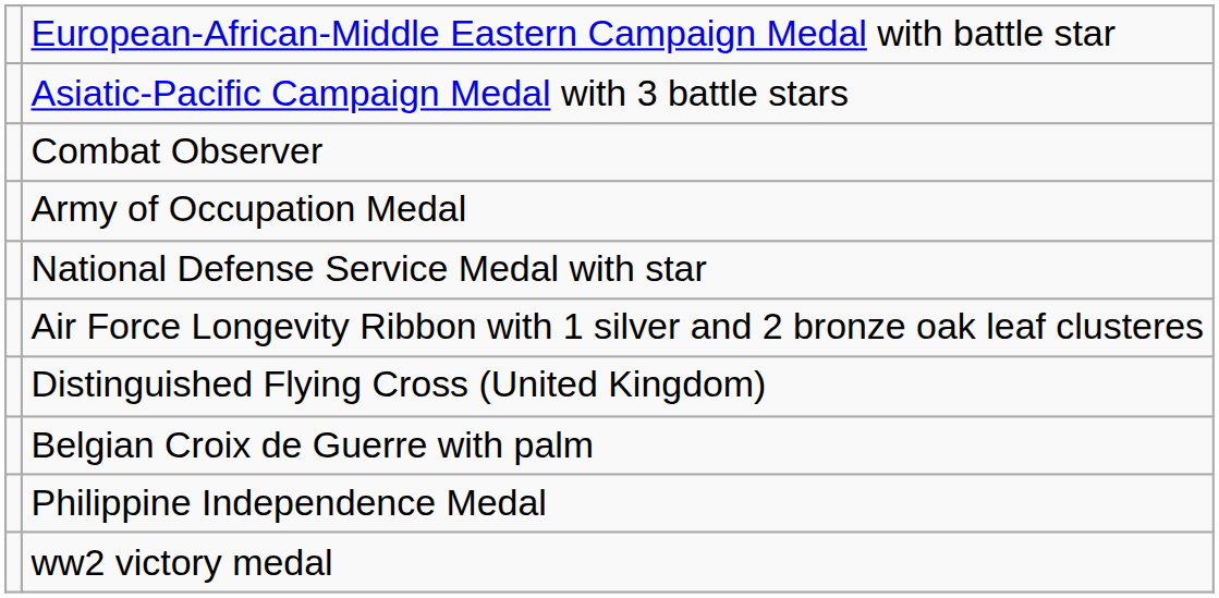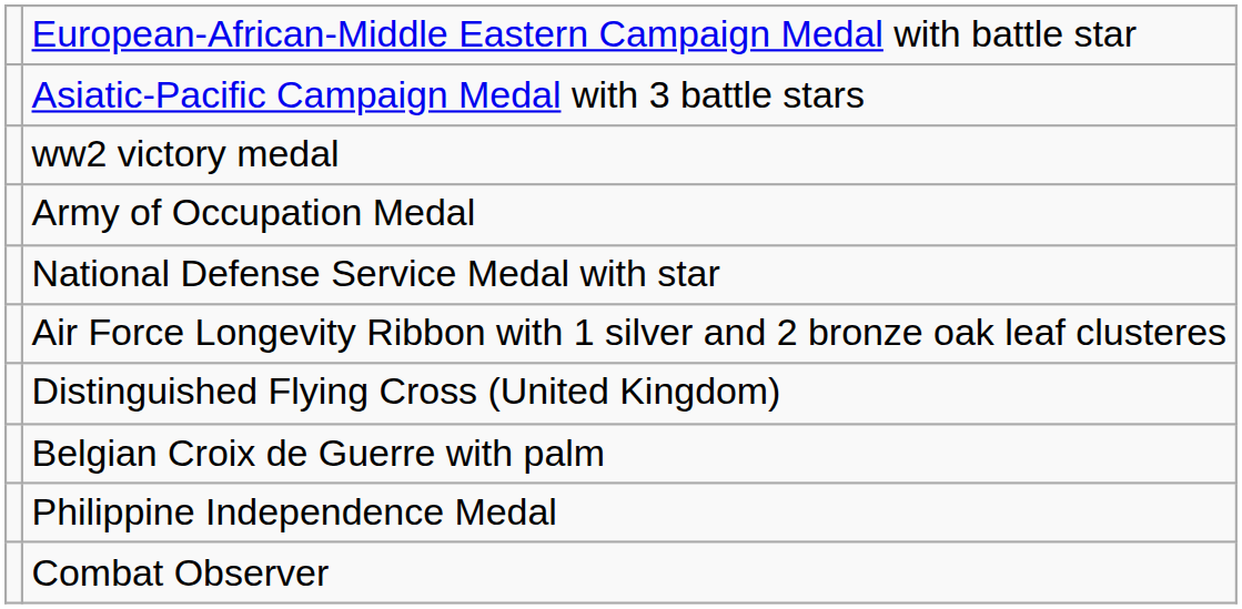rows swapped: ww2 victory medal <-> Combat Observer
